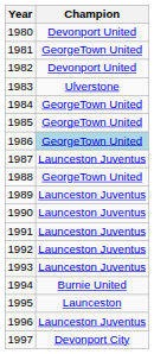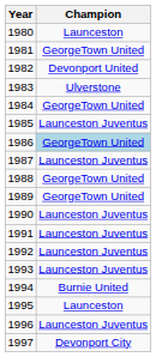1980 | Champion: Devonport United -> Launceston
1985 | Champion: GeorgeTown United -> Launceston Juventus
1989 | Champion: Launceston Juventus -> GeorgeTown United
